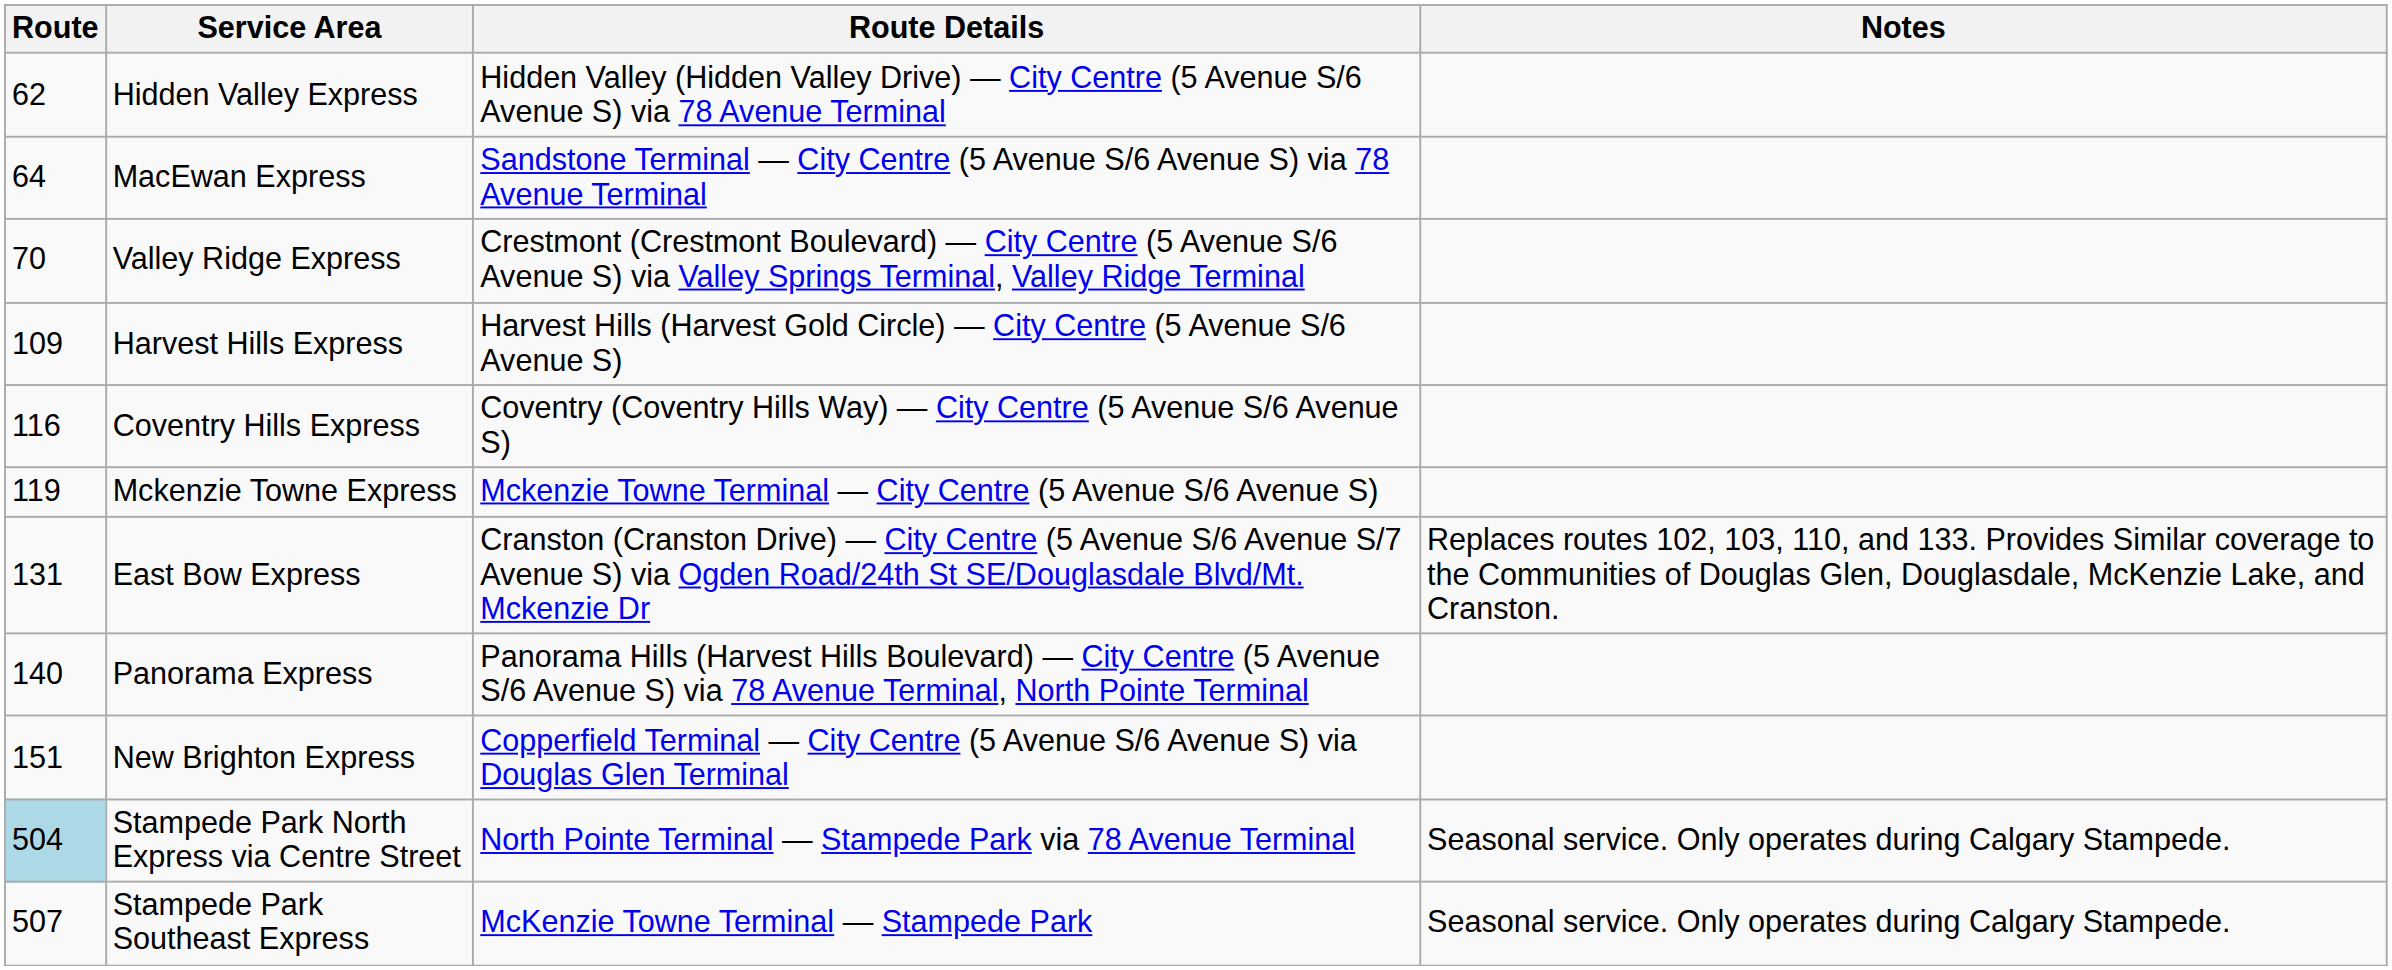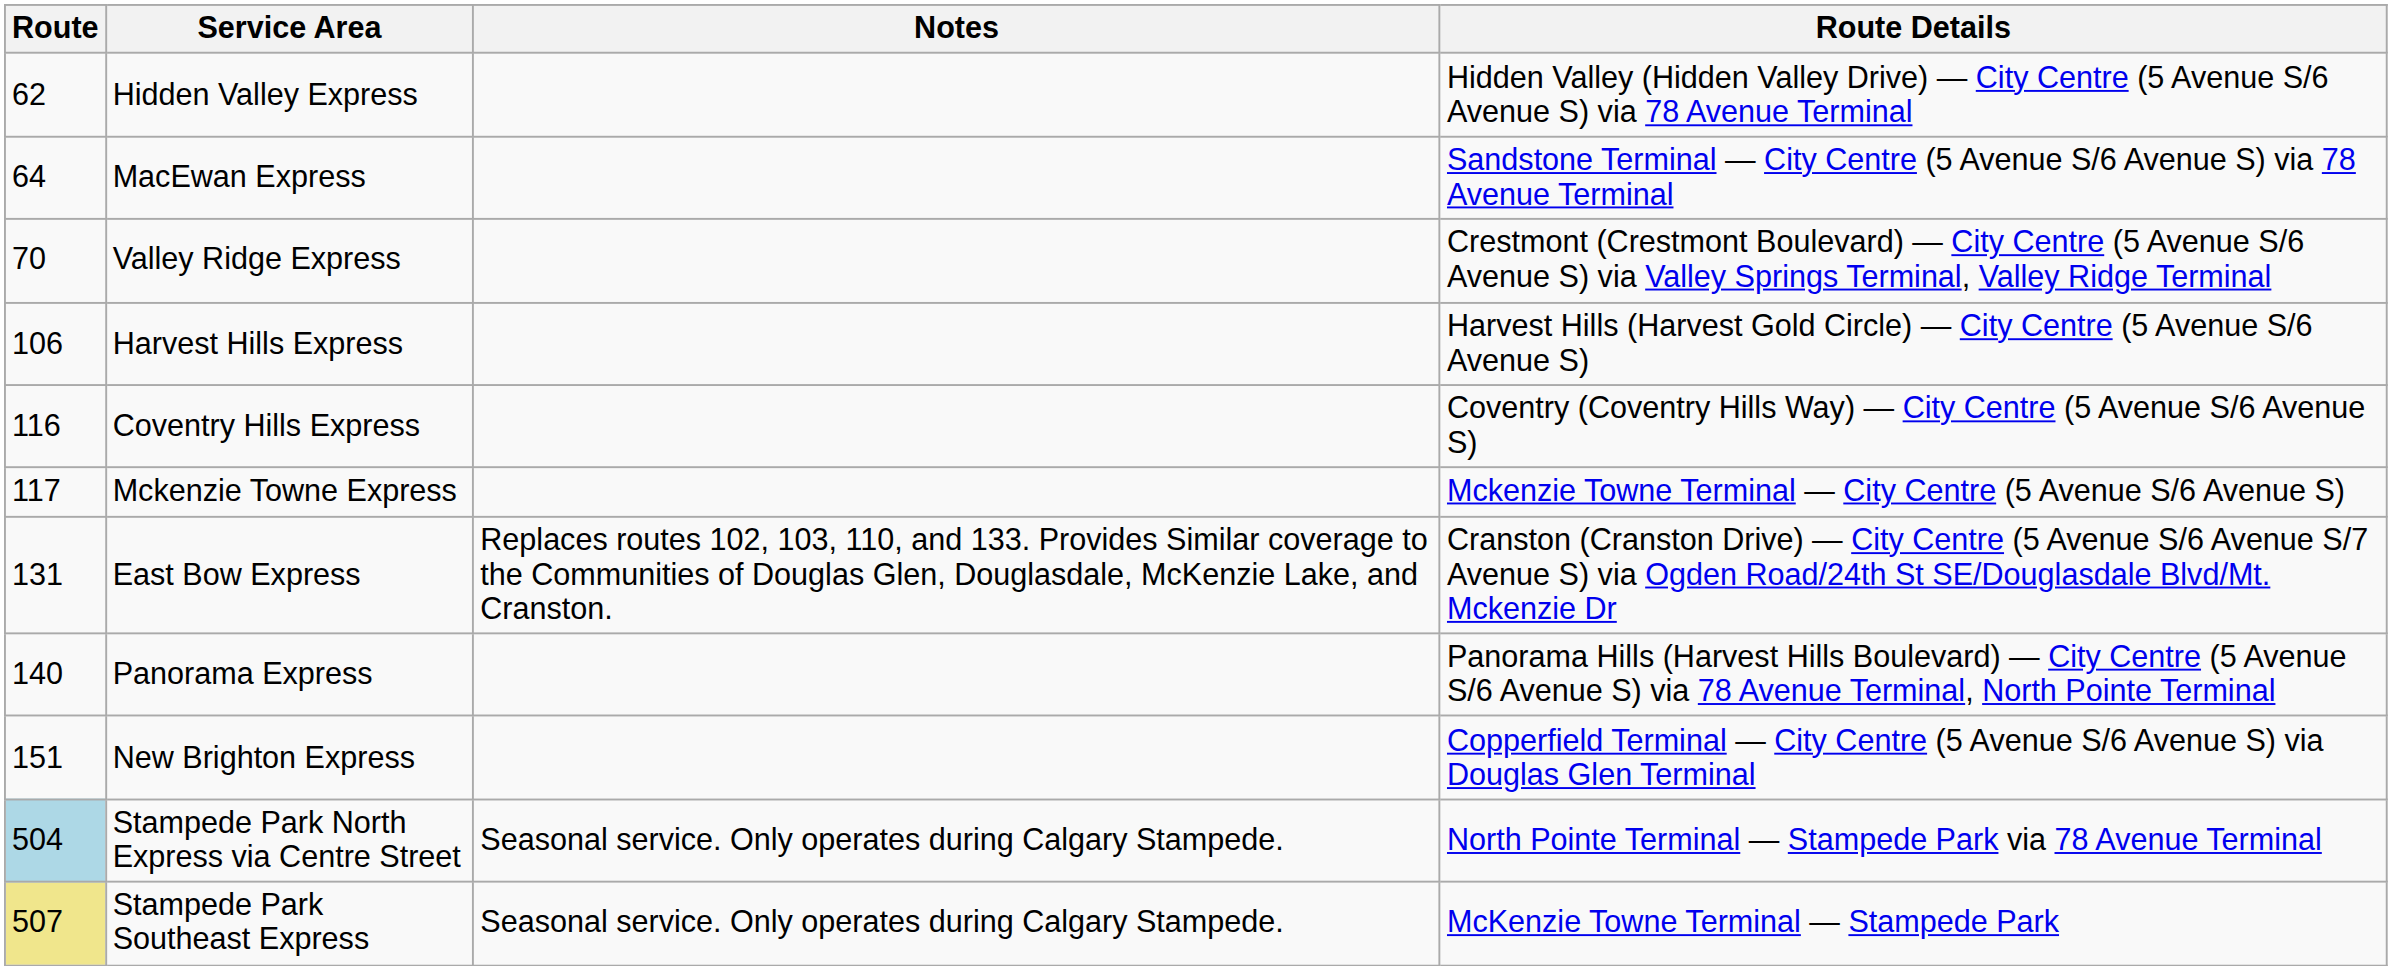columns swapped: Route Details <-> Notes
Harvest Hills Express | Route: 109 -> 106
Mckenzie Towne Express | Route: 119 -> 117
Stampede Park Southeast Express | Route: no background -> khaki background
